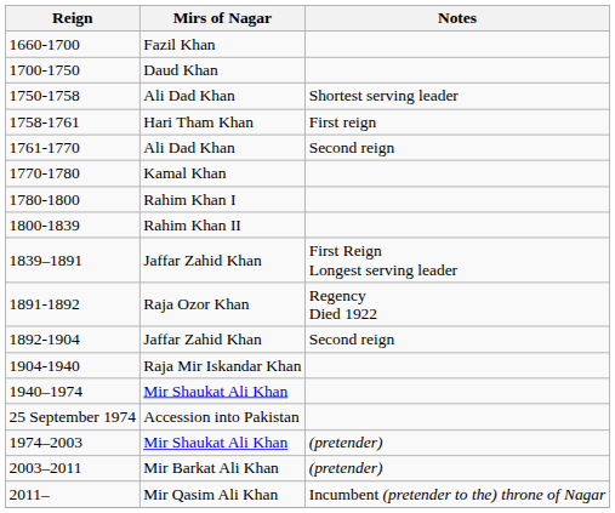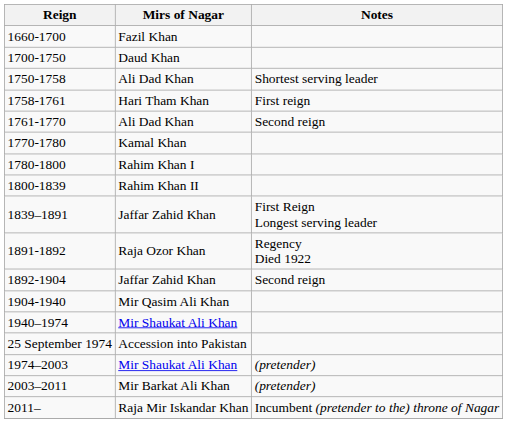1904-1940 | Mirs of Nagar: Raja Mir Iskandar Khan -> Mir Qasim Ali Khan
2011– | Mirs of Nagar: Mir Qasim Ali Khan -> Raja Mir Iskandar Khan
